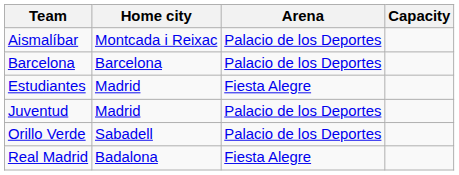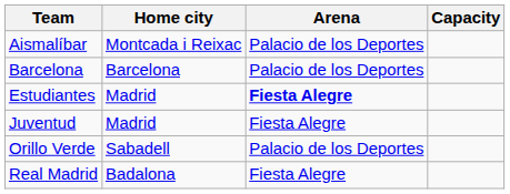Estudiantes | Arena: normal -> bold
Juventud | Arena: Palacio de los Deportes -> Fiesta Alegre
